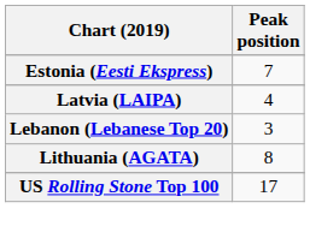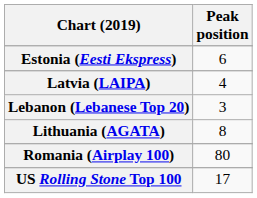Estonia (Eesti Ekspress) | Peak position: 7 -> 6
+ row: Romania (Airplay 100) | 80
